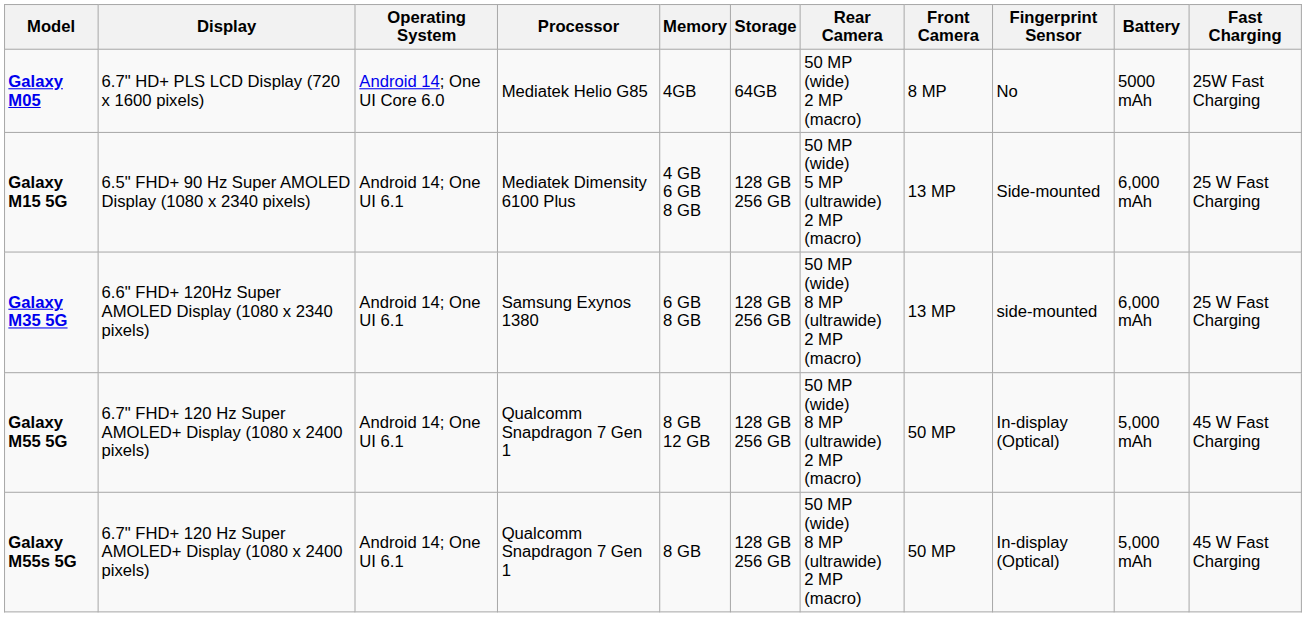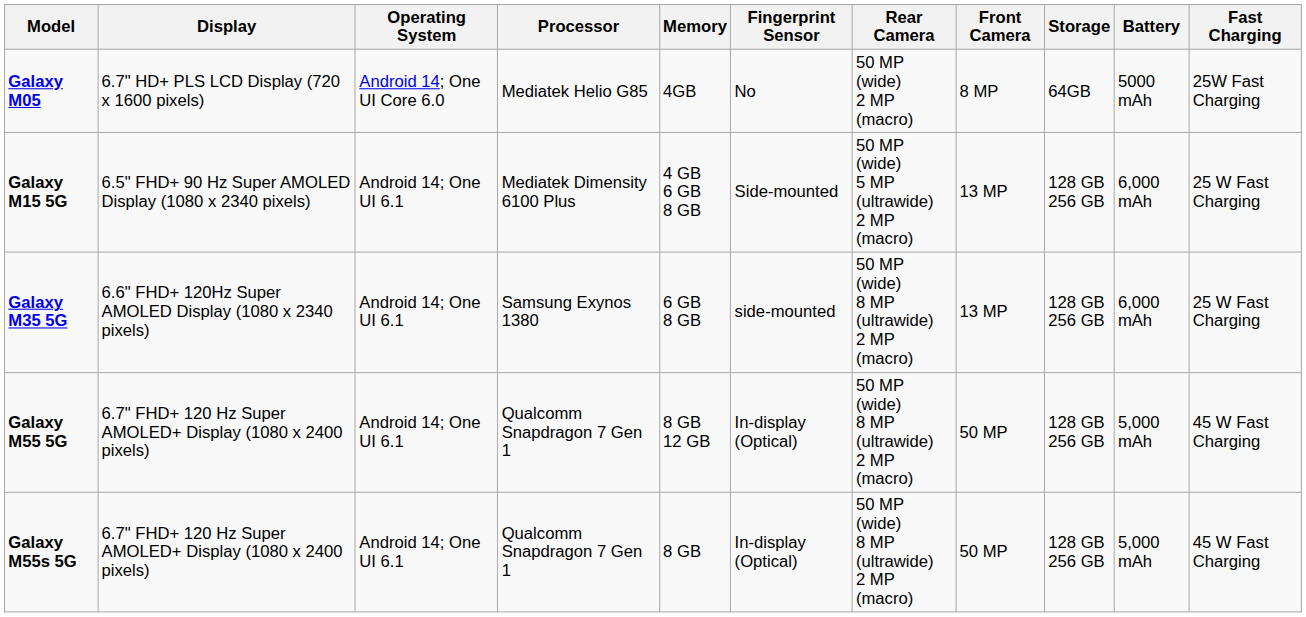columns swapped: Storage <-> Fingerprint Sensor
